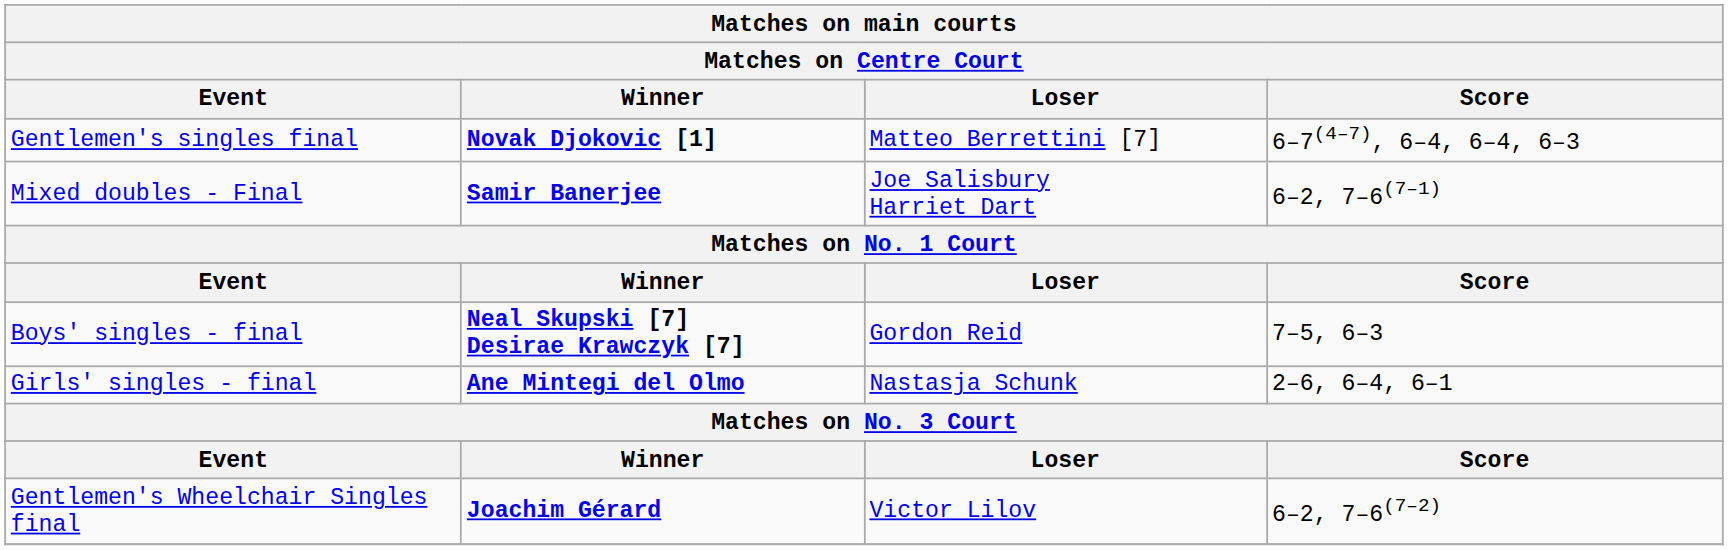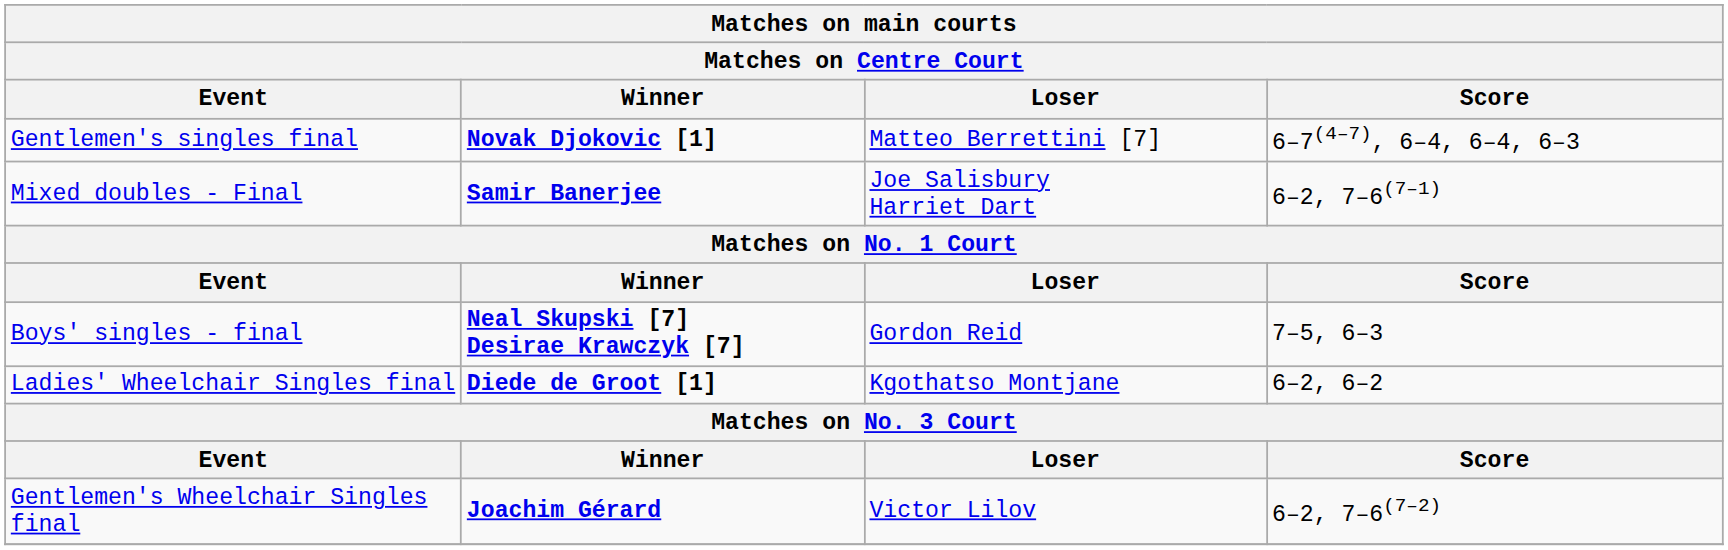- row: Girls' singles - final | Ane Mintegi del Olmo | Nastasja Schunk | 2–6, 6–4, 6–1
+ row: Ladies' Wheelchair Singles final | Diede de Groot [1] | Kgothatso Montjane | 6–2, 6–2
